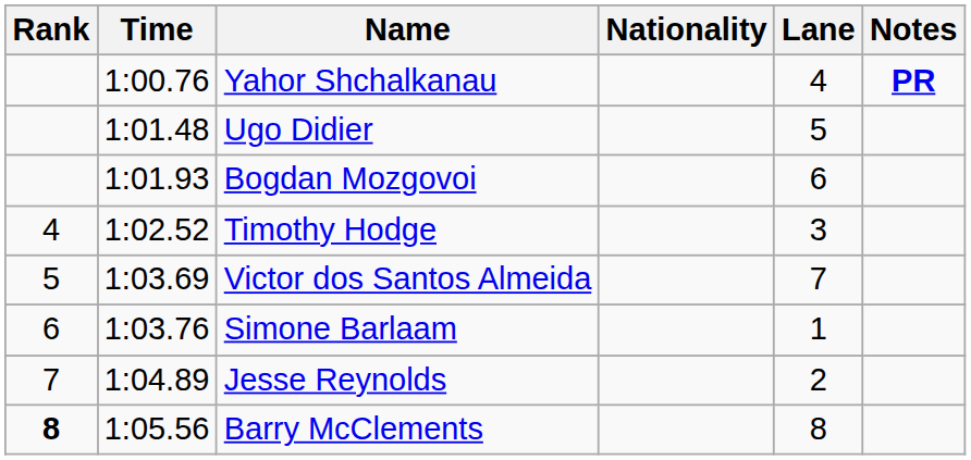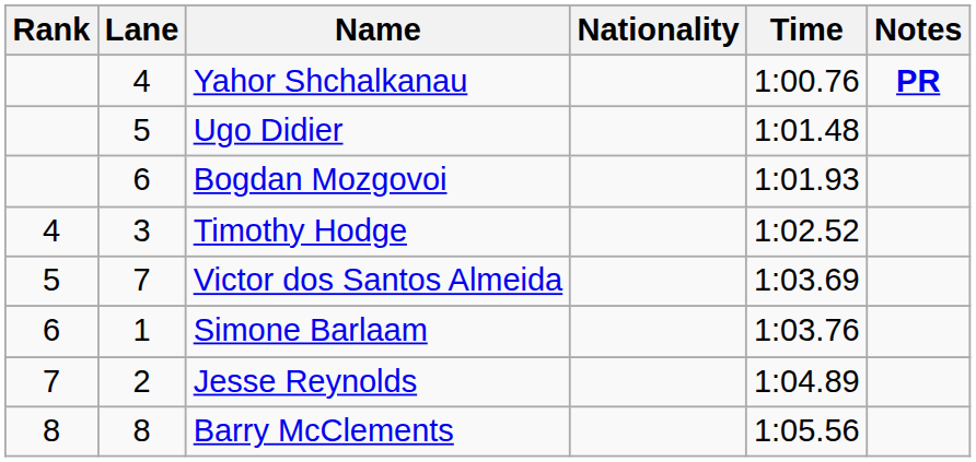columns swapped: Lane <-> Time
Barry McClements | Rank: bold -> normal
